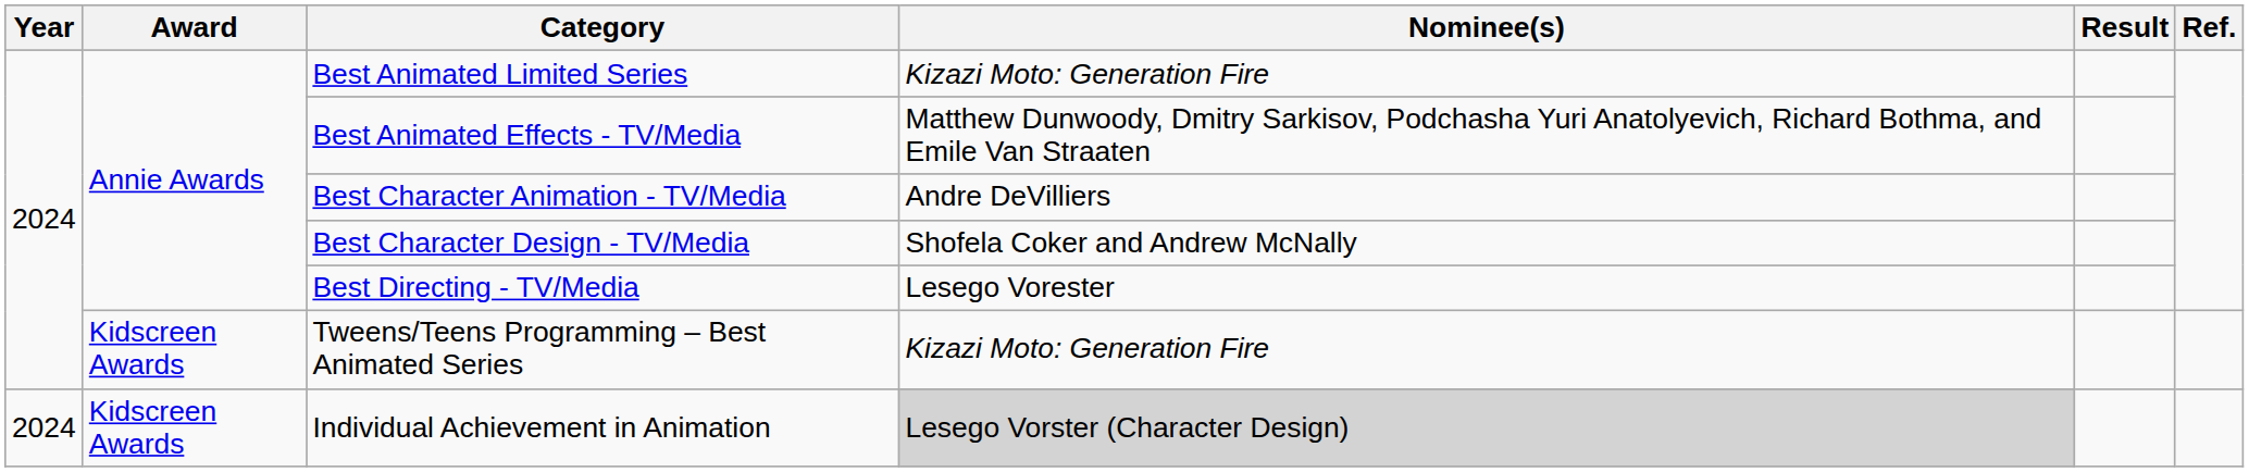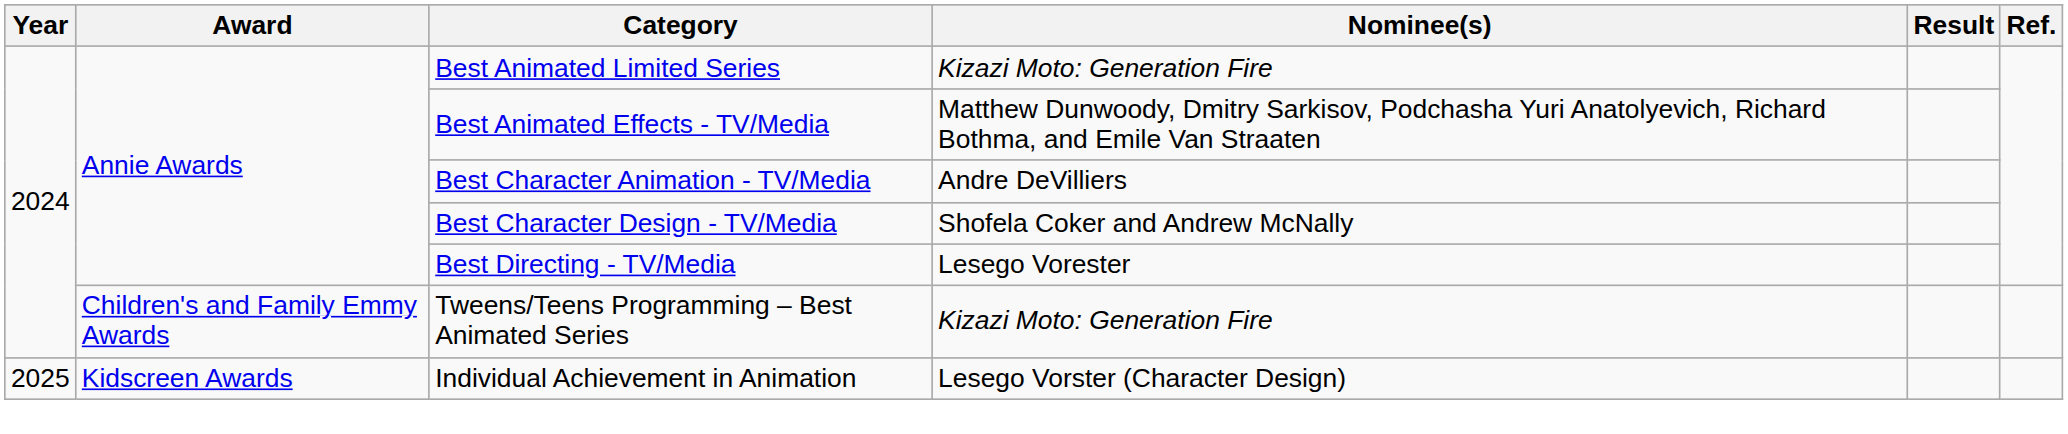Tweens/Teens Programming – Best Animated Series | Award: Kidscreen Awards -> Children's and Family Emmy Awards
Individual Achievement in Animation | Year: 2024 -> 2025
Individual Achievement in Animation | Nominee(s): lightgrey background -> no background
